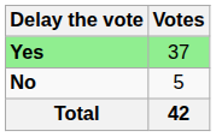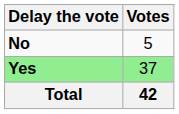rows swapped: Yes <-> No
